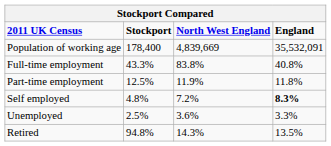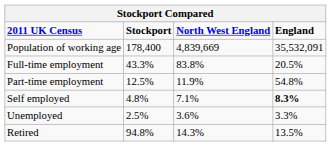Full-time employment | England: 40.8% -> 20.5%
Part-time employment | England: 11.8% -> 54.8%
Self employed | North West England: 7.2% -> 7.1%
